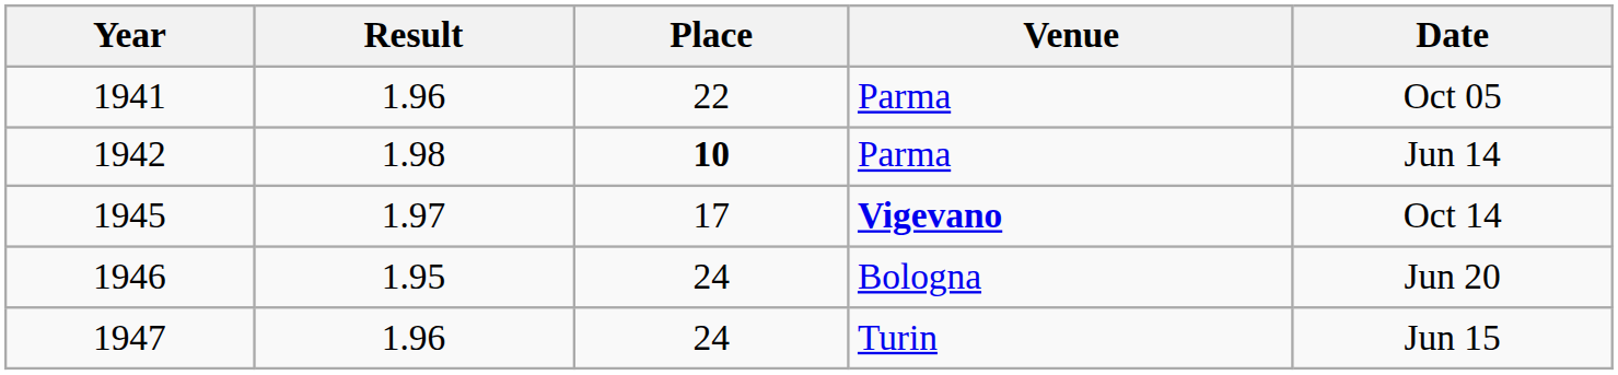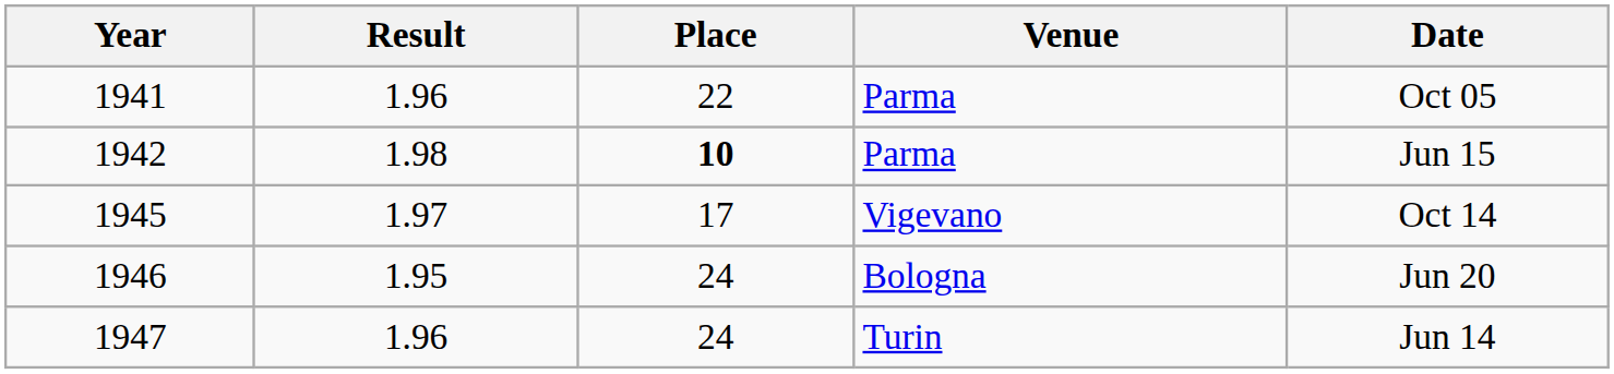1942 | Date: Jun 14 -> Jun 15
1945 | Venue: bold -> normal
1947 | Date: Jun 15 -> Jun 14
